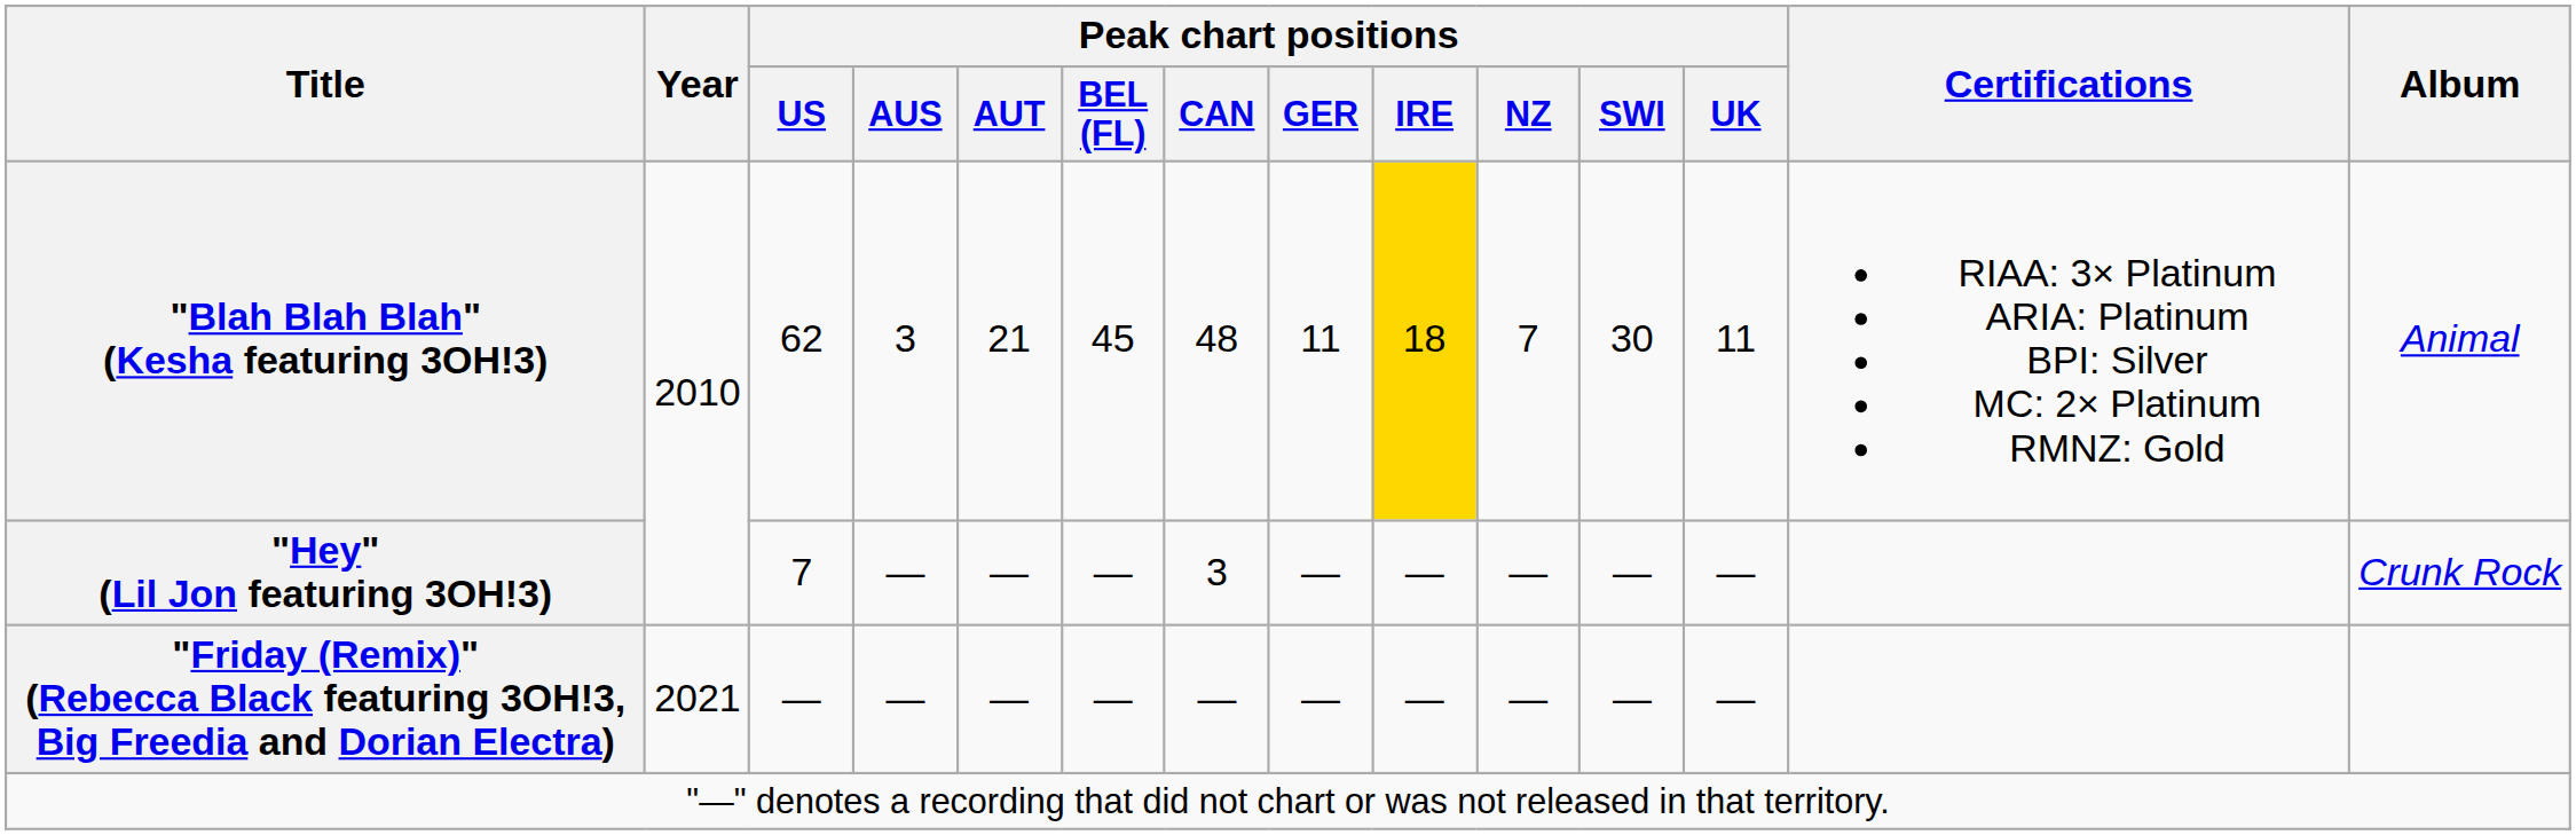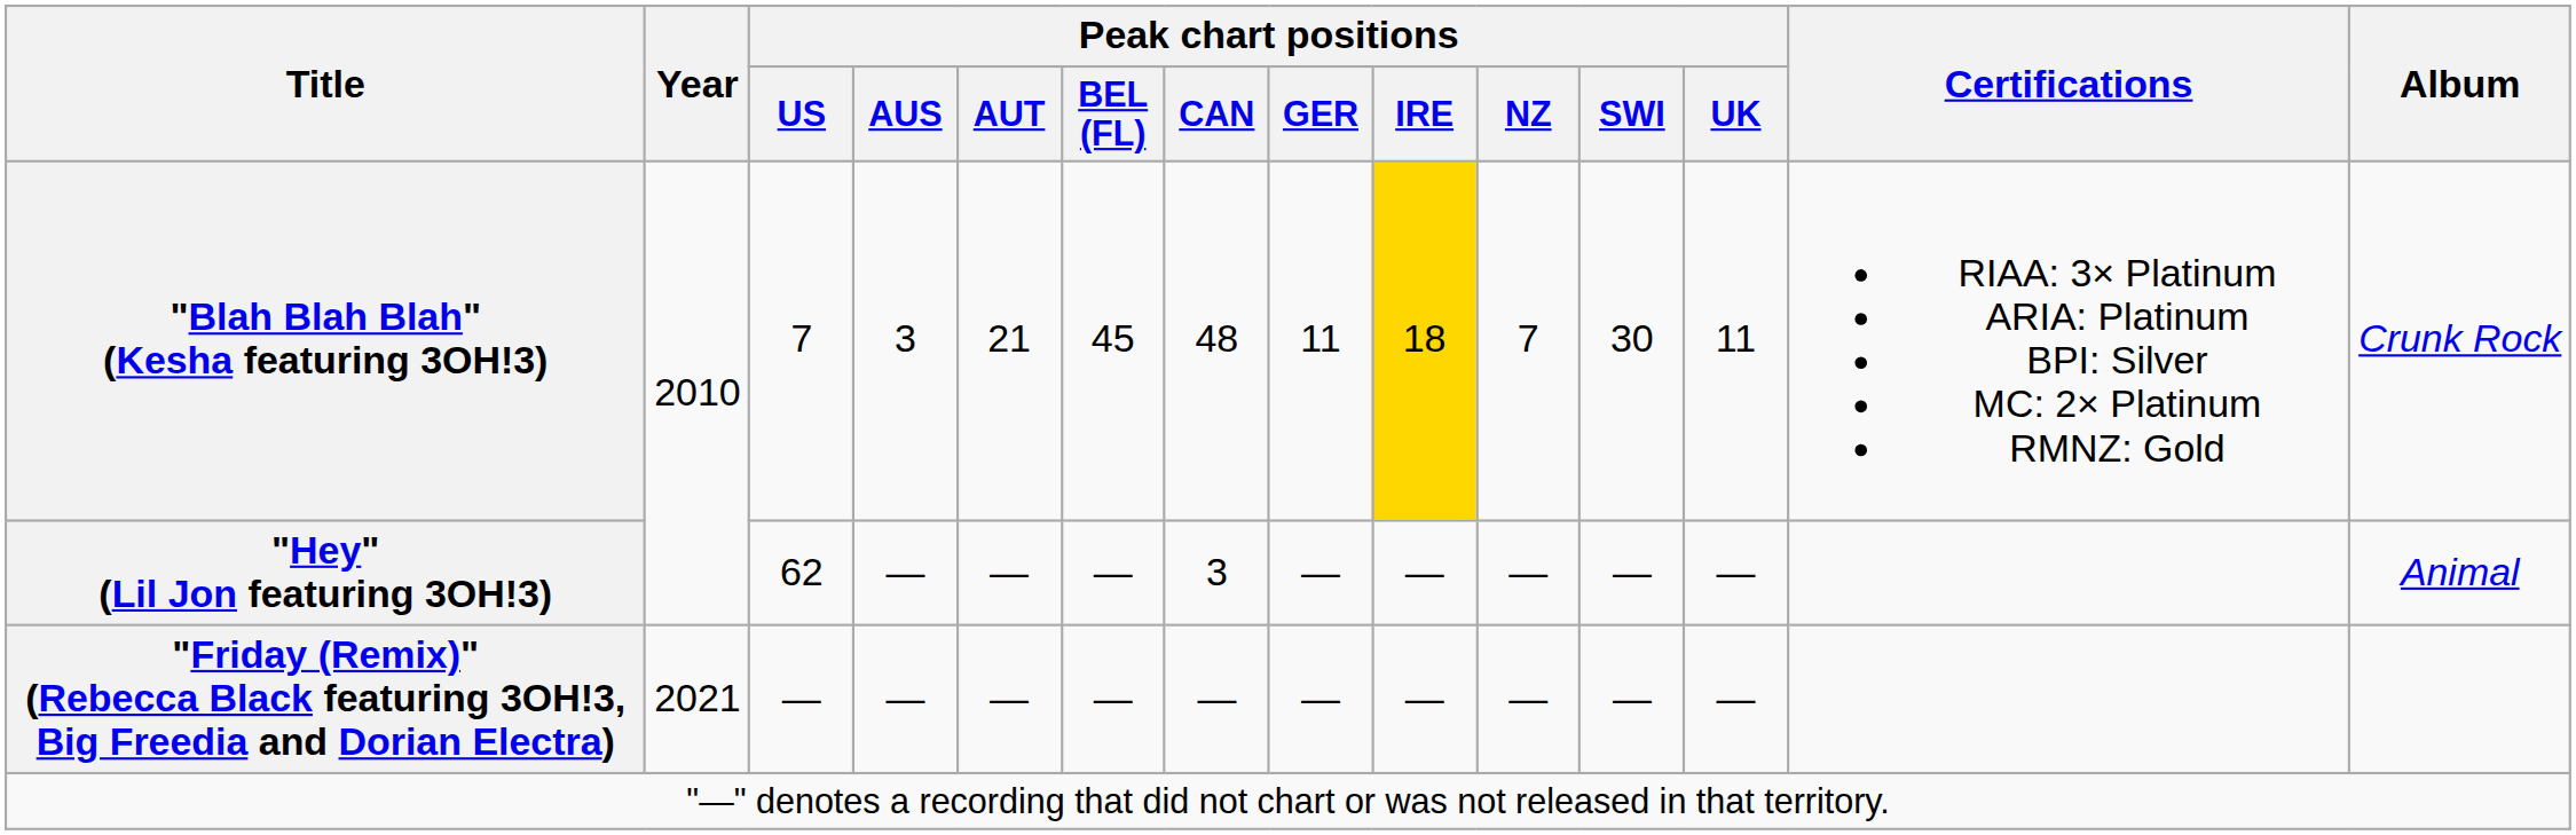"Blah Blah Blah" (Kesha featuring 3OH!3) | Peak chart positions / US: 62 -> 7
"Blah Blah Blah" (Kesha featuring 3OH!3) | Album: Animal -> Crunk Rock
"Hey" (Lil Jon featuring 3OH!3) | Peak chart positions / US: 7 -> 62
"Hey" (Lil Jon featuring 3OH!3) | Album: Crunk Rock -> Animal
